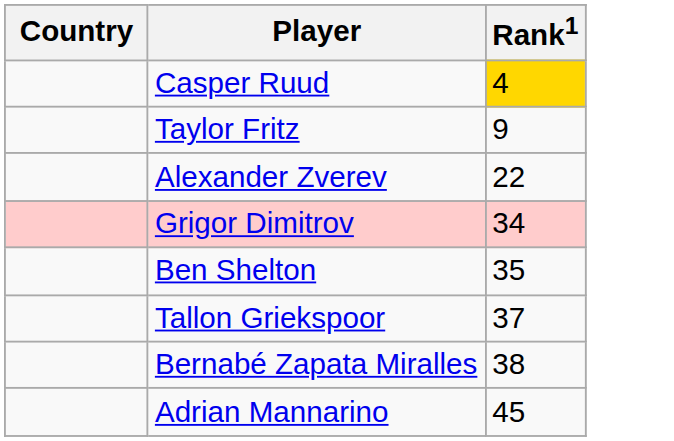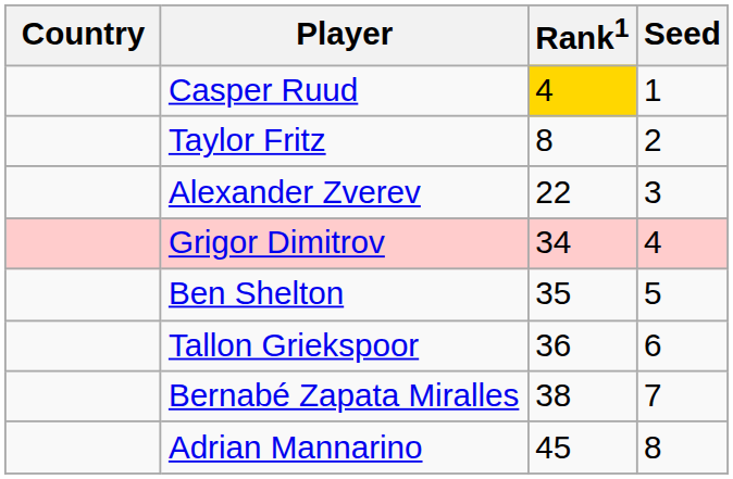+ column: Seed | 1 | 2 | 3 | 4 | 5 | 6 | 7 | 8
Taylor Fritz | Rank1: 9 -> 8
Tallon Griekspoor | Rank1: 37 -> 36
